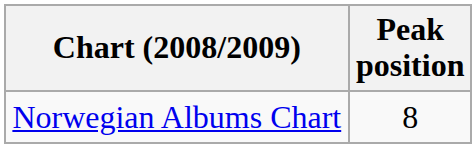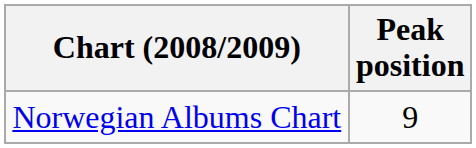Norwegian Albums Chart | Peak position: 8 -> 9
